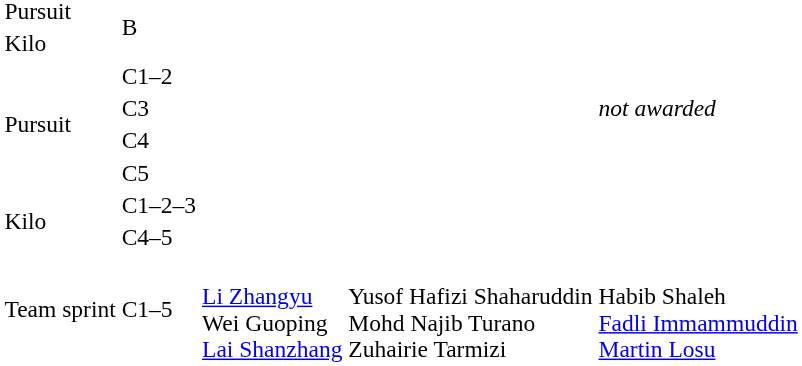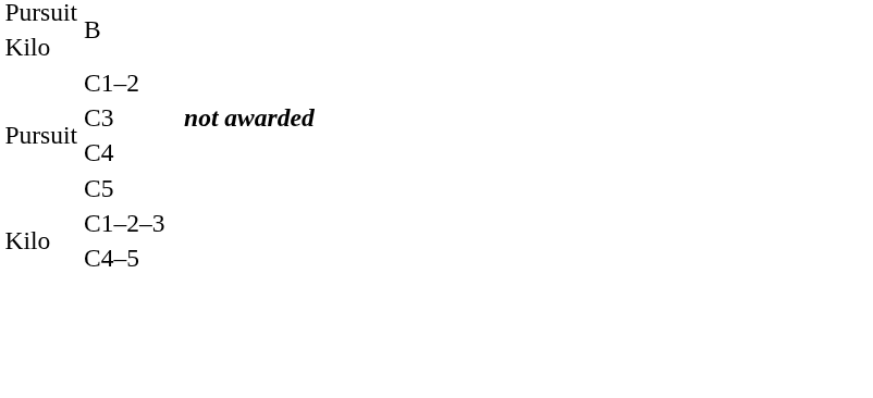C3 | column 5: normal -> bold
- row: Team sprint | C1–5 | Li Zhangyu Wei Guoping Lai Shanzhang | Yusof Hafizi Shaharuddin Mohd Najib Turano Zuhairie Tarmizi | Habib Shaleh Fadli Immammuddin Martin Losu
